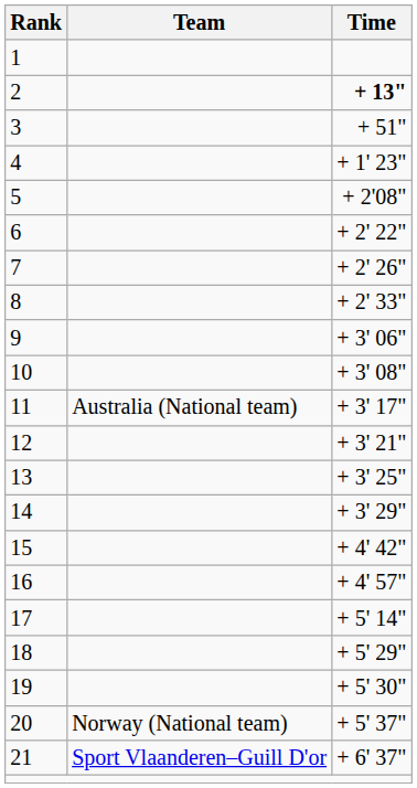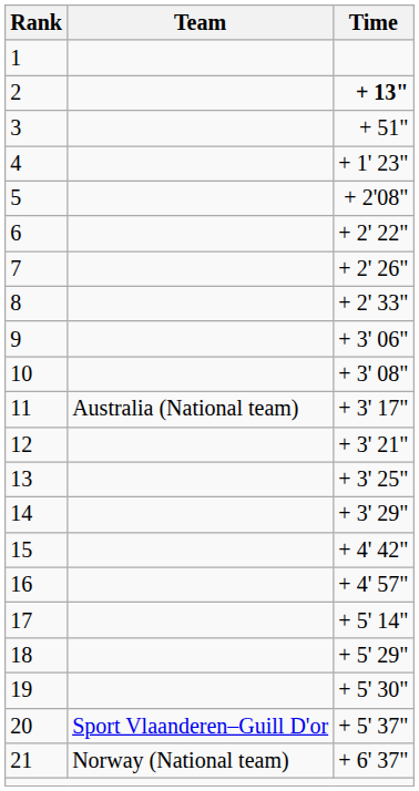20 | Team: Norway (National team) -> Sport Vlaanderen–Guill D'or
21 | Team: Sport Vlaanderen–Guill D'or -> Norway (National team)
